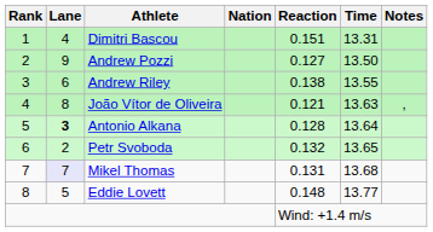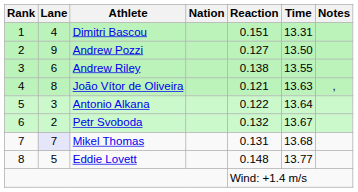Antonio Alkana | Lane: bold -> normal
Antonio Alkana | Reaction: 0.128 -> 0.122
Petr Svoboda | Time: 13.65 -> 13.67
